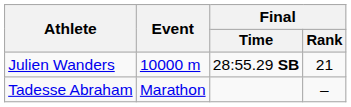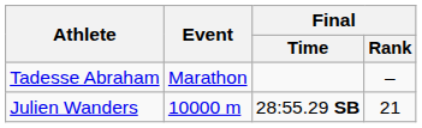rows swapped: Julien Wanders <-> Tadesse Abraham
